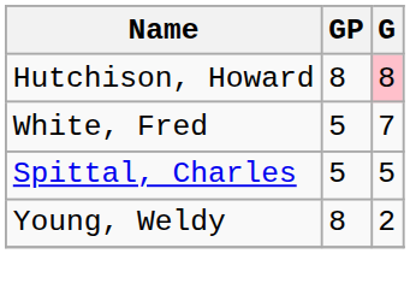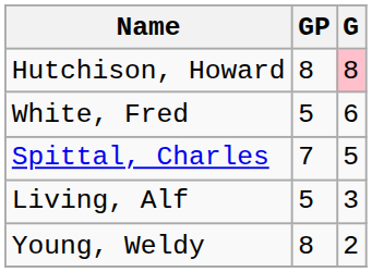White, Fred | G: 7 -> 6
Spittal, Charles | GP: 5 -> 7
+ row: Living, Alf | 5 | 3
